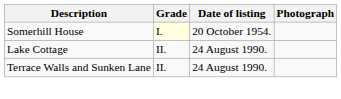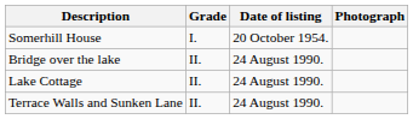Somerhill House | Grade: lightyellow background -> no background
+ row: Bridge over the lake | II. | 24 August 1990.
